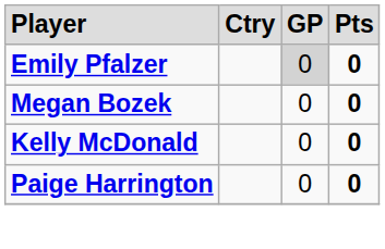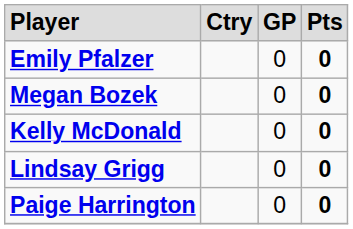Emily Pfalzer | column 3: lightgrey background -> no background
+ row: Lindsay Grigg | 0 | 0
